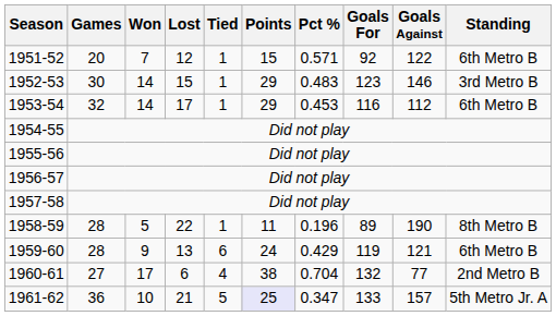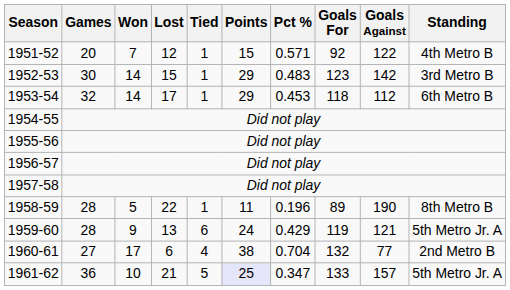1951-52 | Standing: 6th Metro B -> 4th Metro B
1952-53 | Goals Against: 146 -> 142
1953-54 | Goals For: 116 -> 118
1959-60 | Standing: 6th Metro B -> 5th Metro Jr. A
